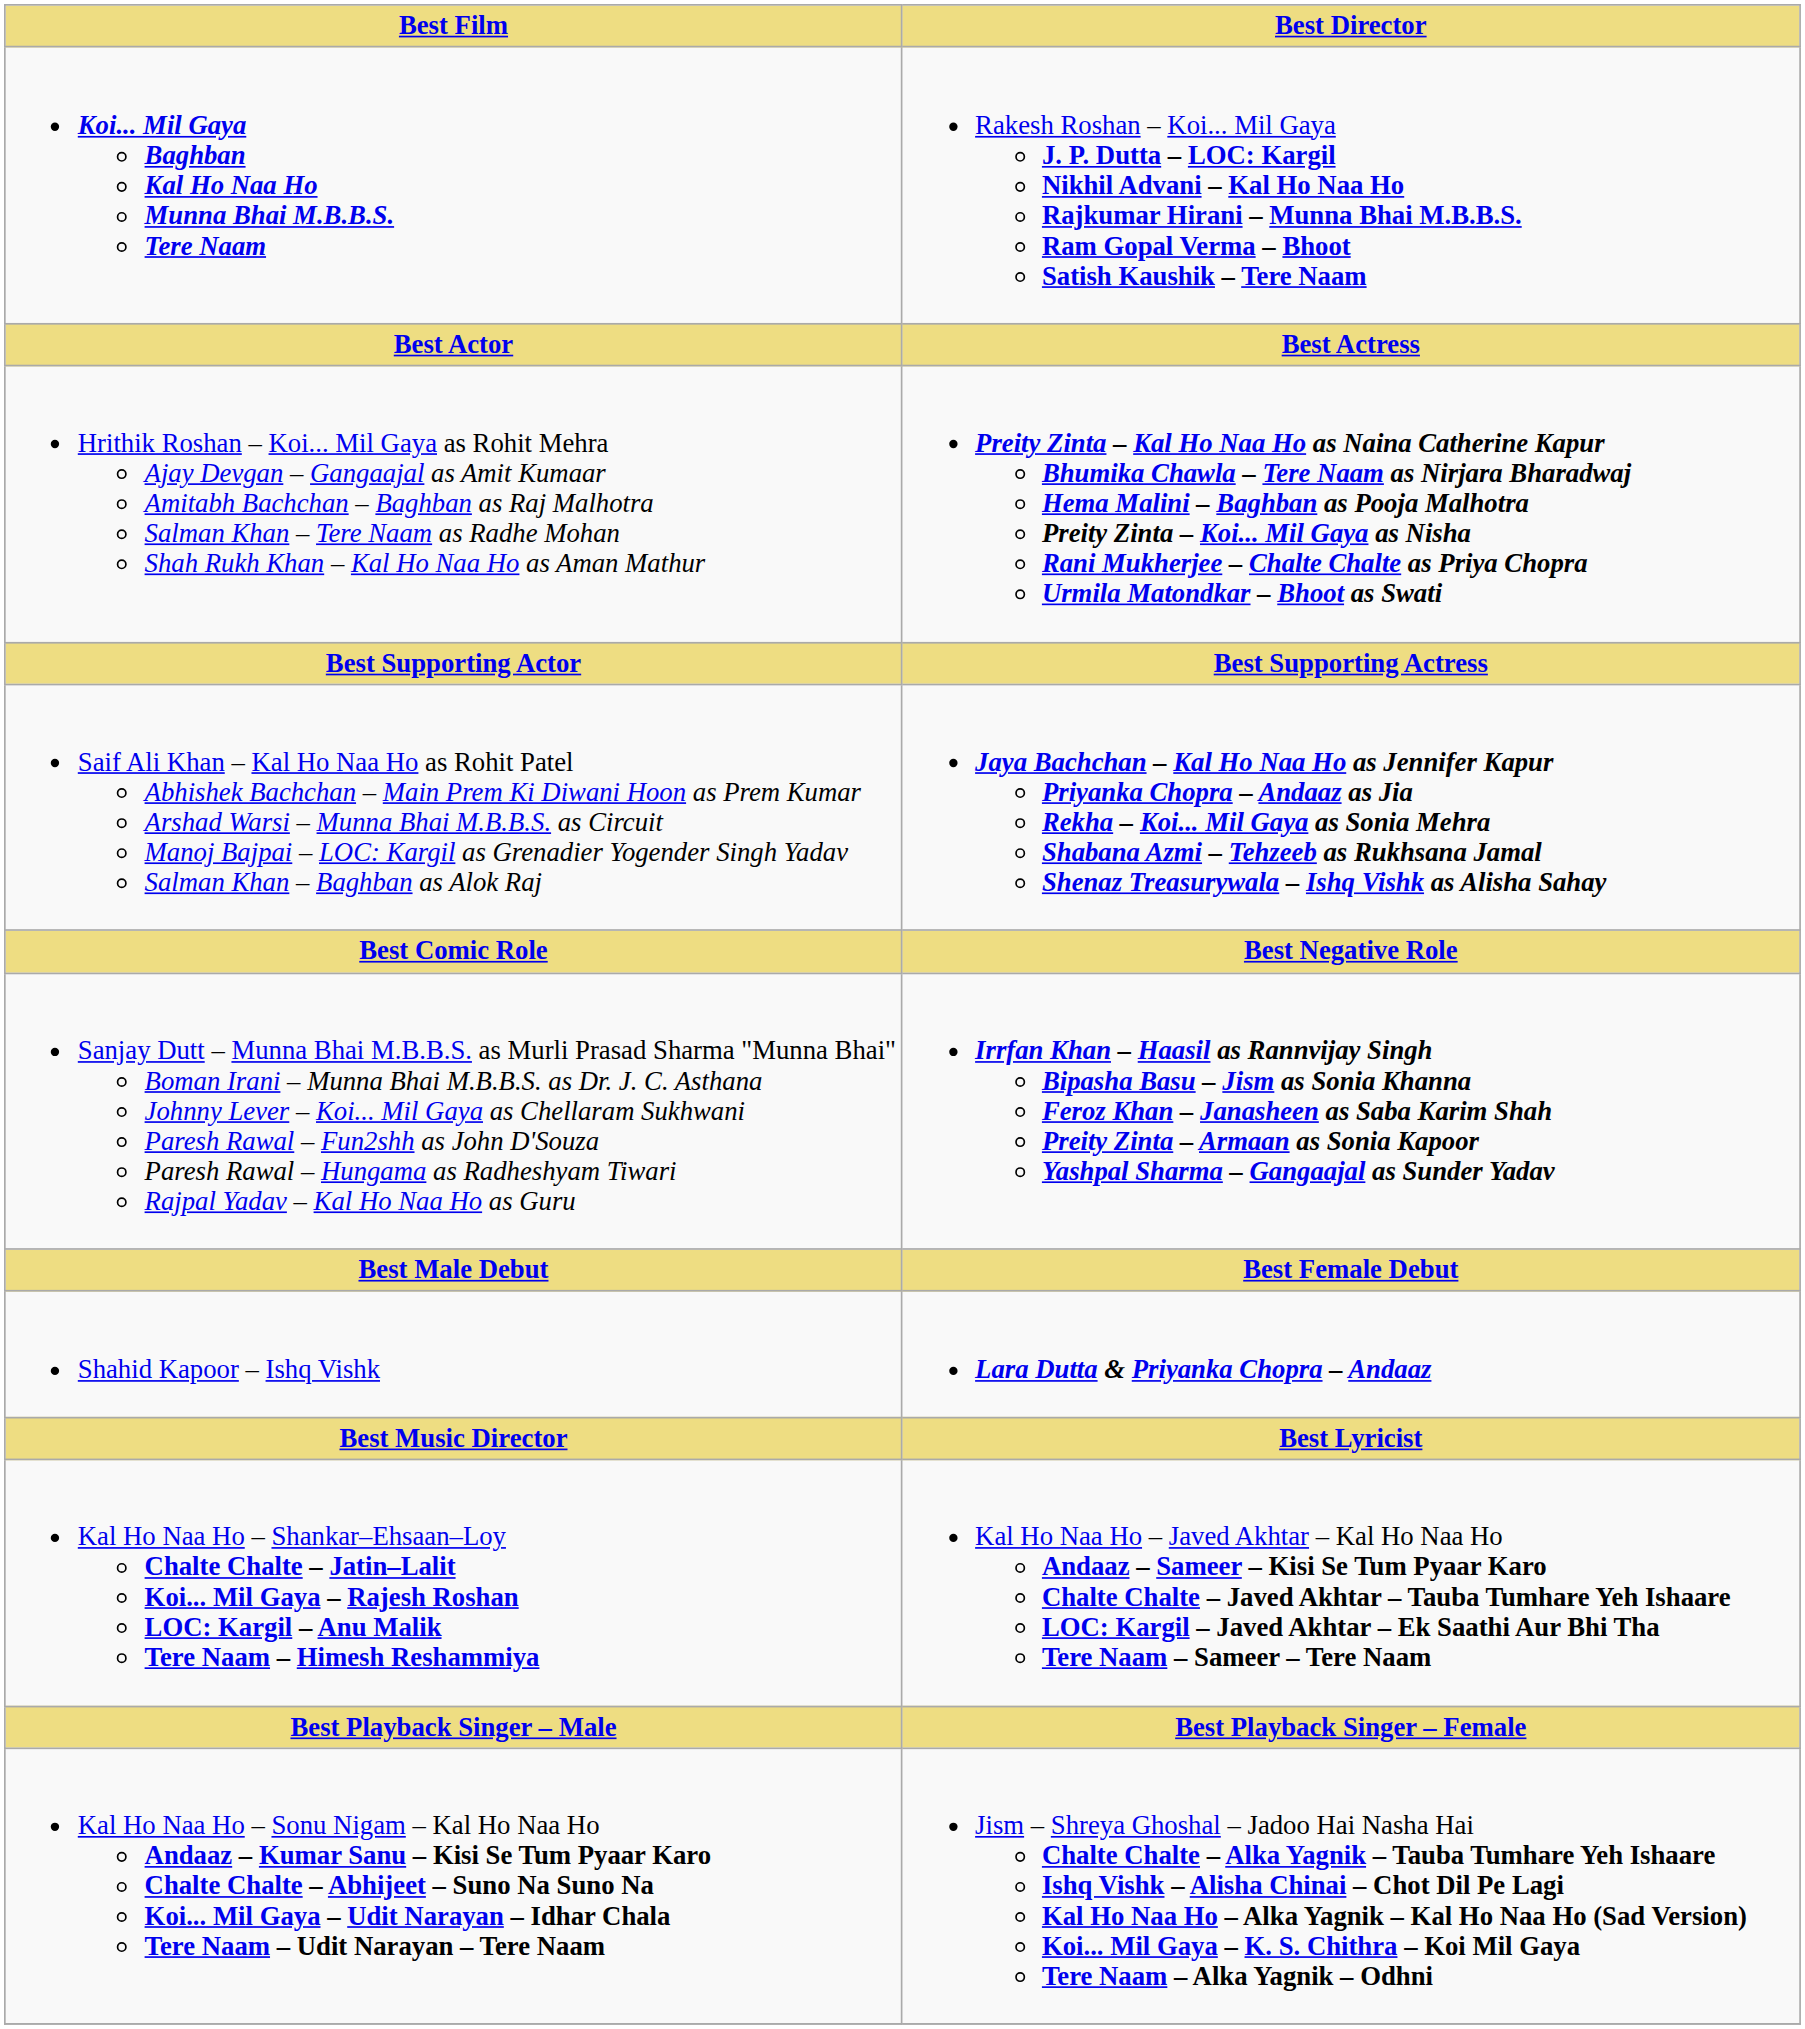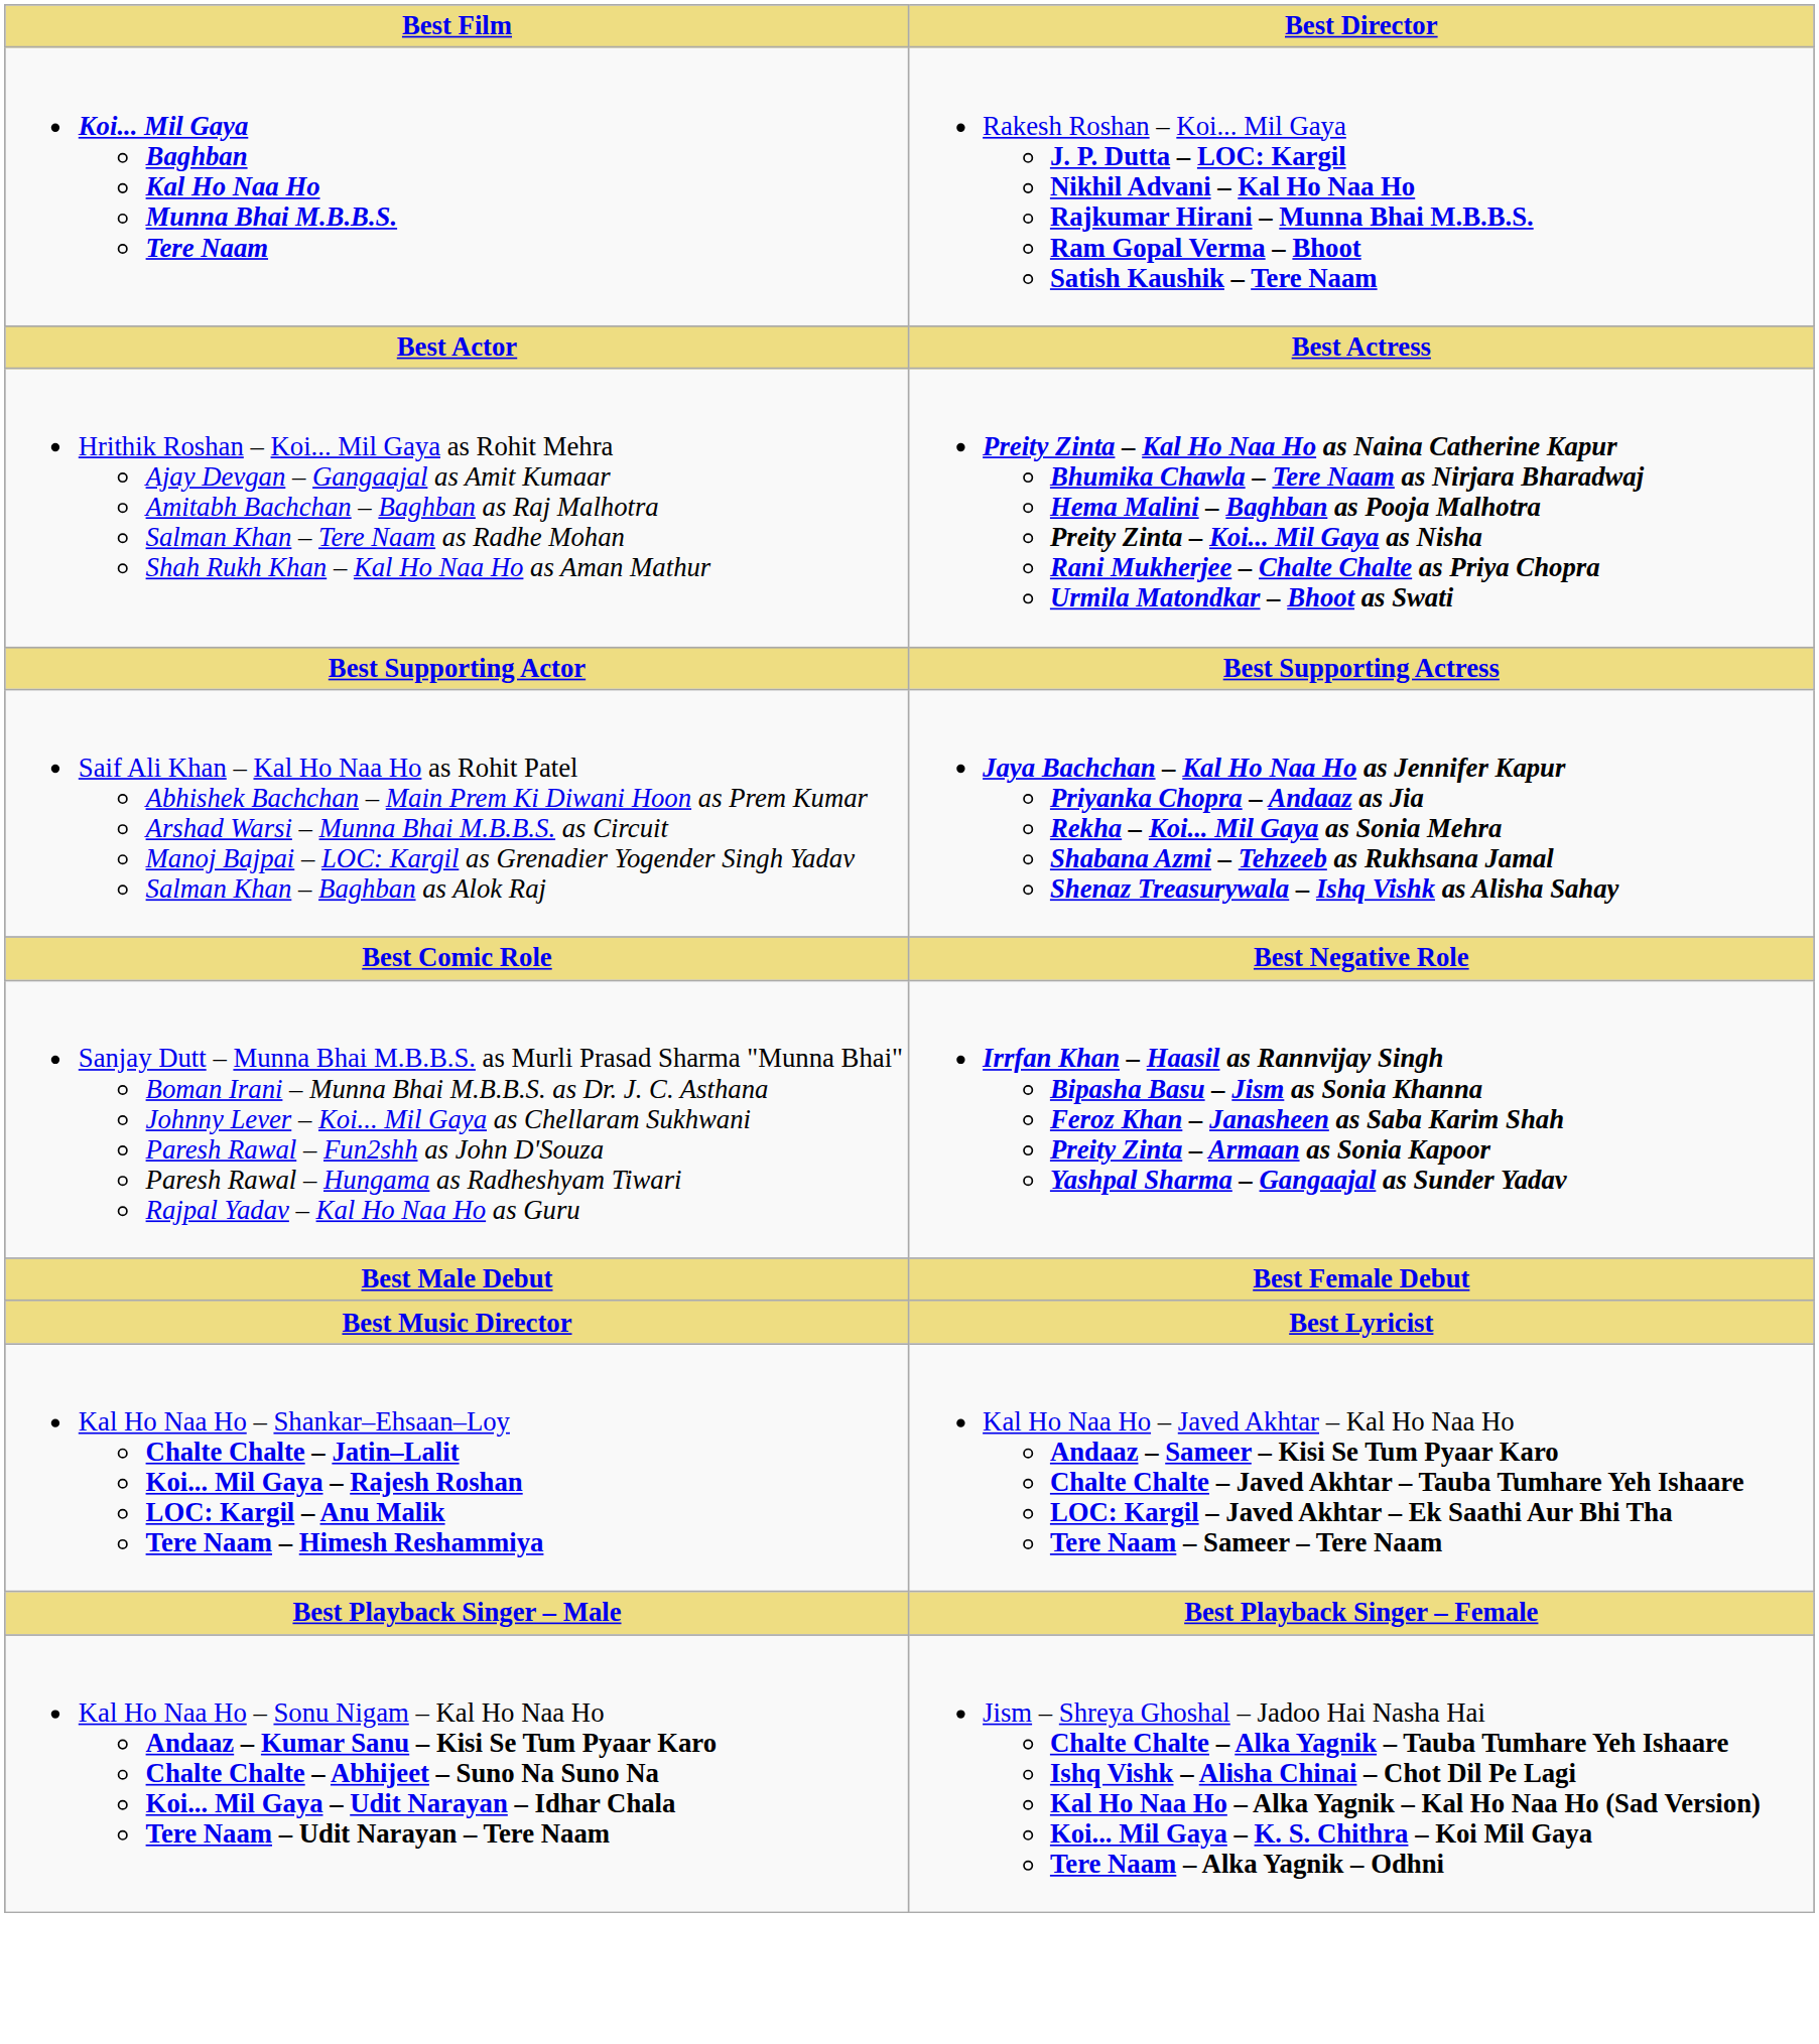- row: Shahid Kapoor – Ishq Vishk | Lara Dutta & Priyanka Chopra – Andaaz
